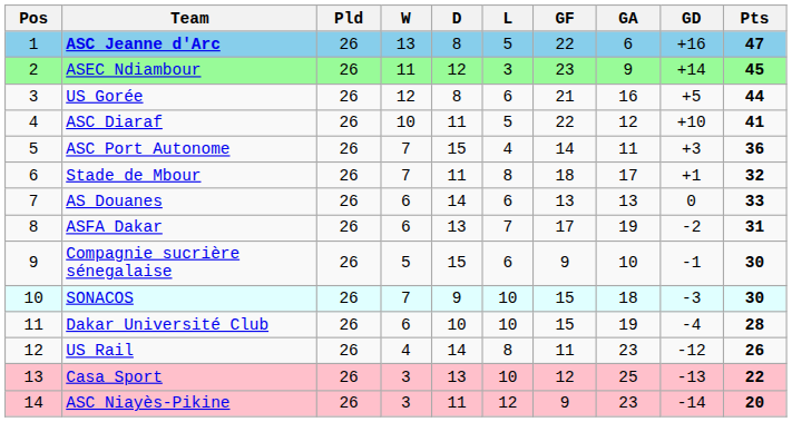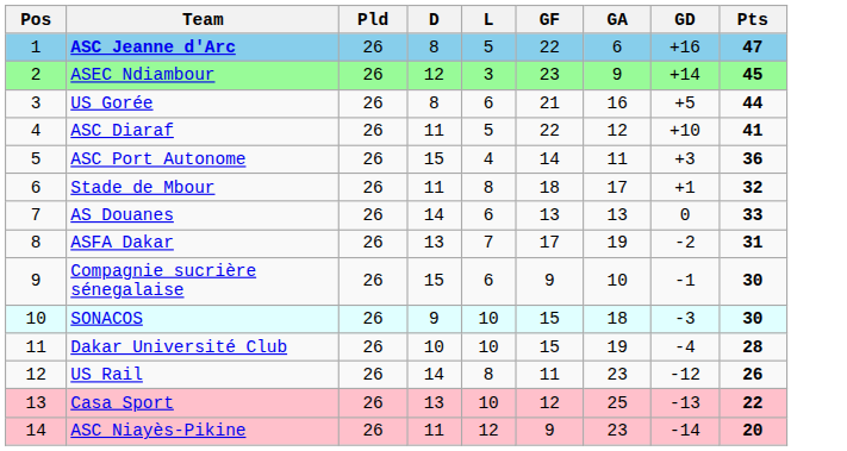- column: W | 13 | 11 | 12 | 10 | 7 | 7 | 6 | 6 | 5 | 7 | 6 | 4 | 3 | 3
